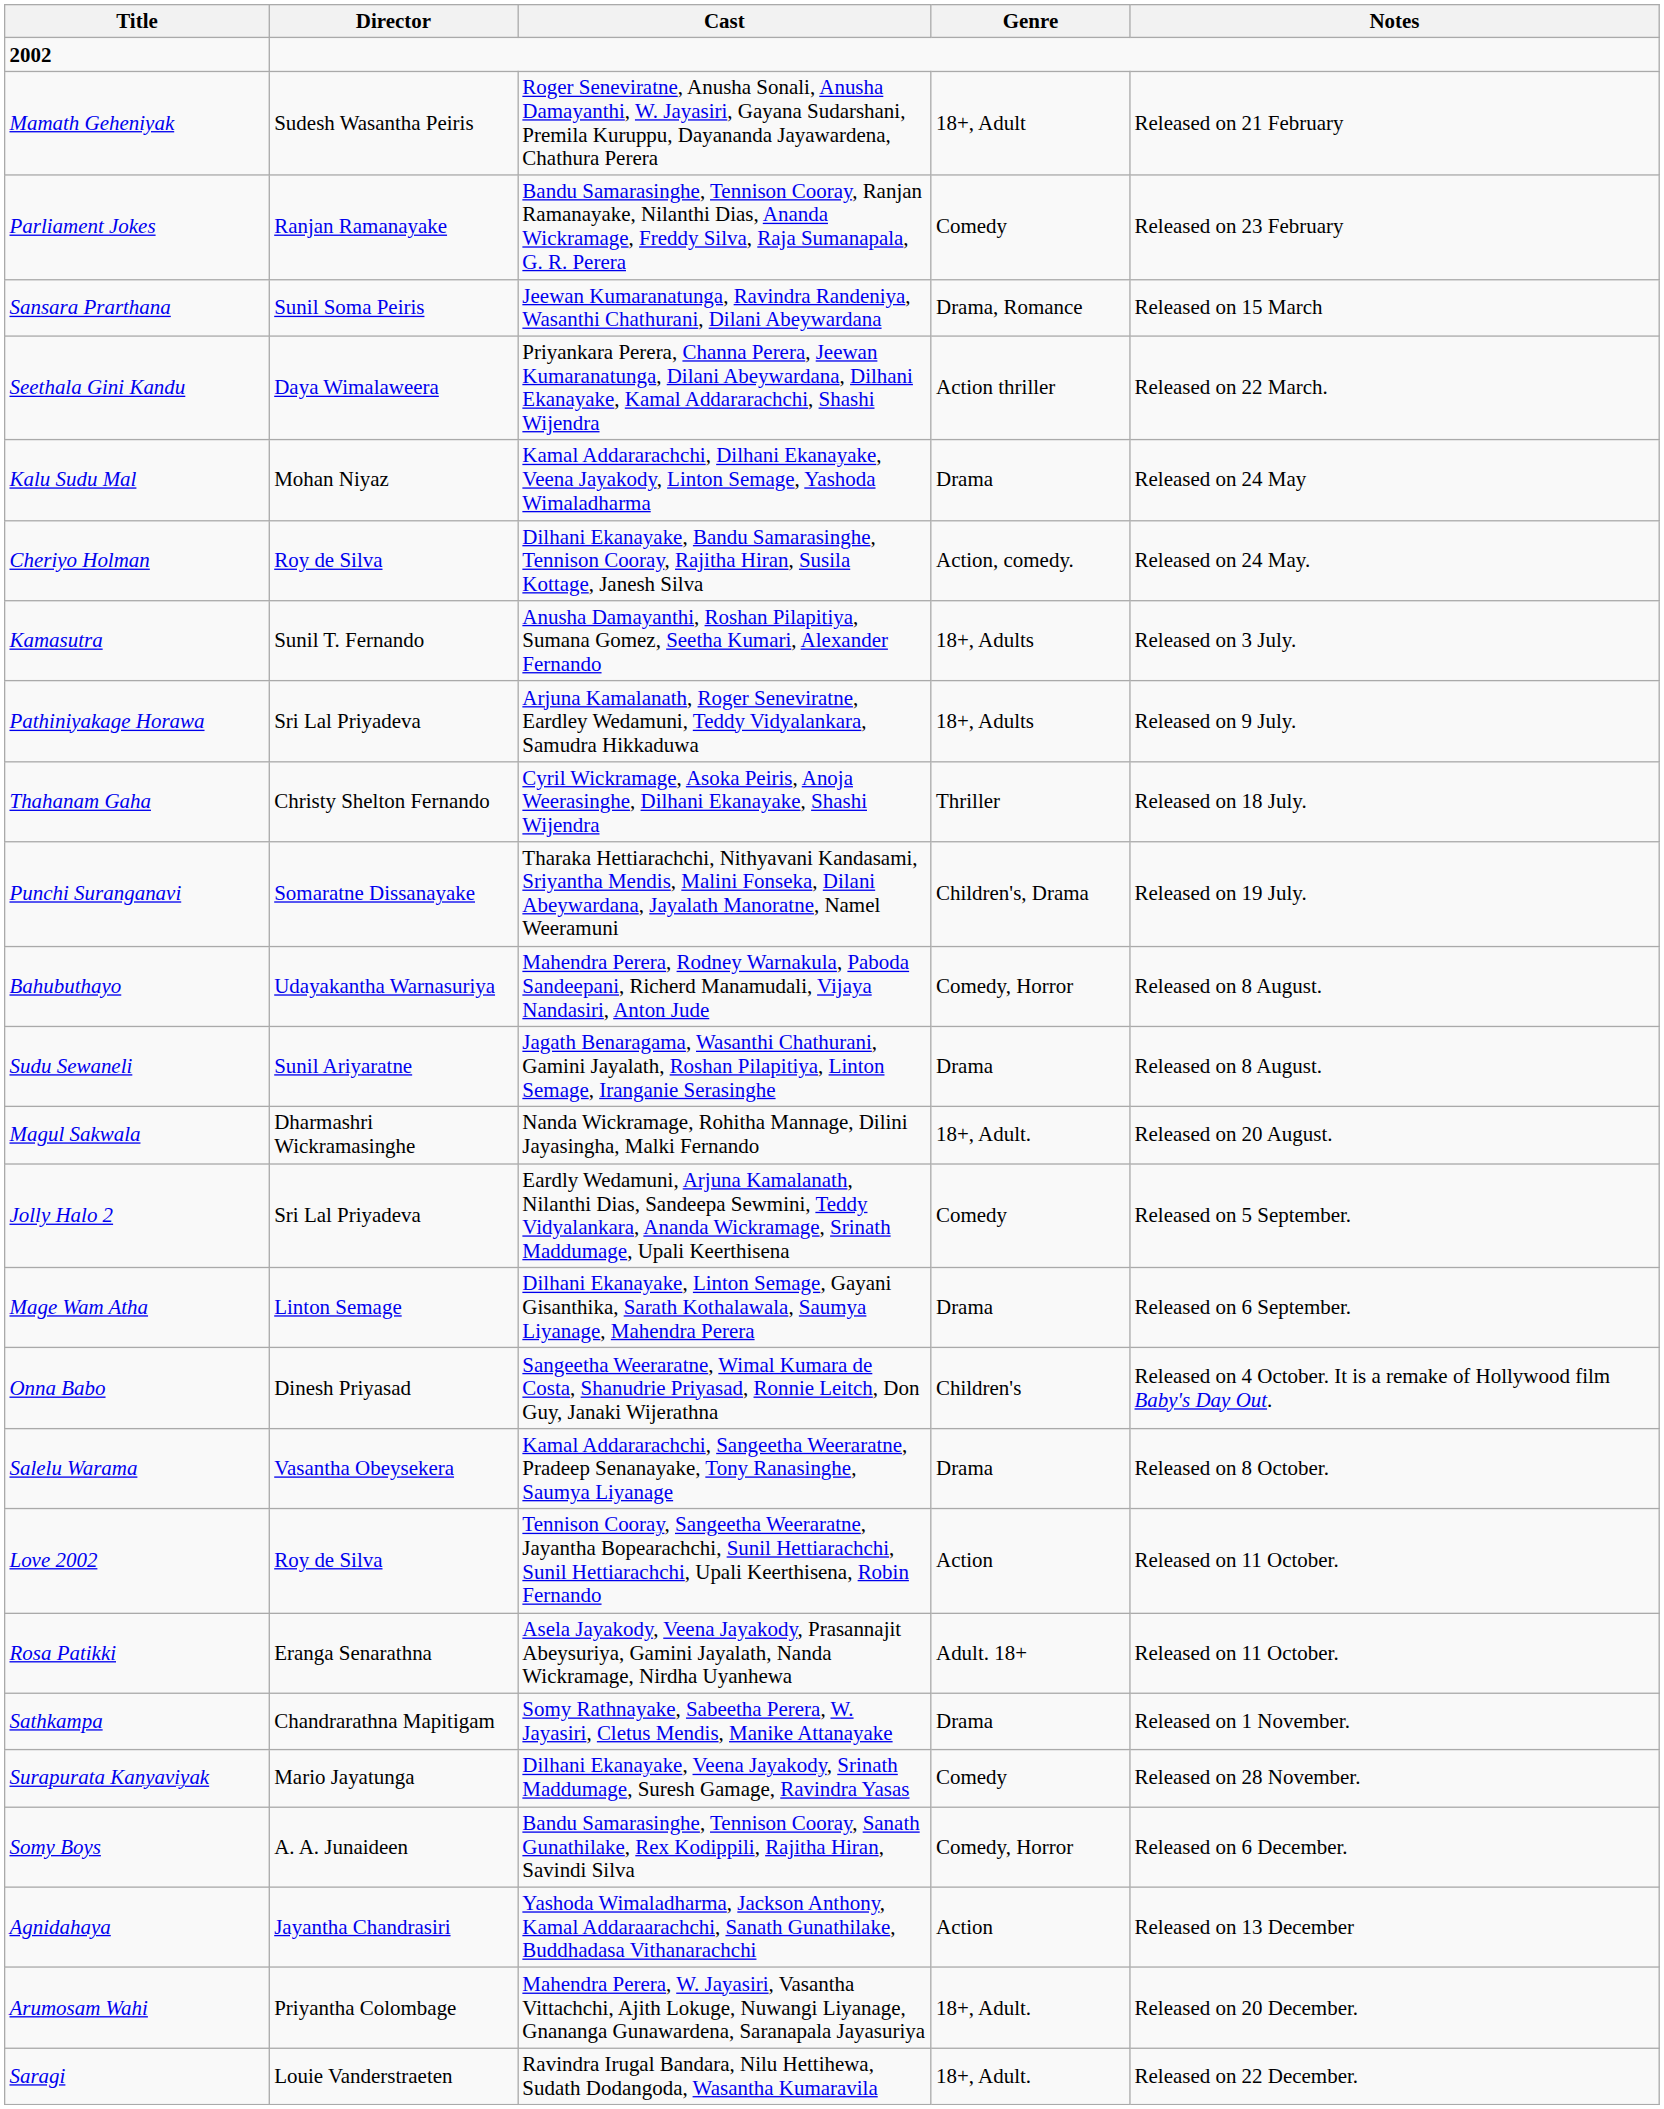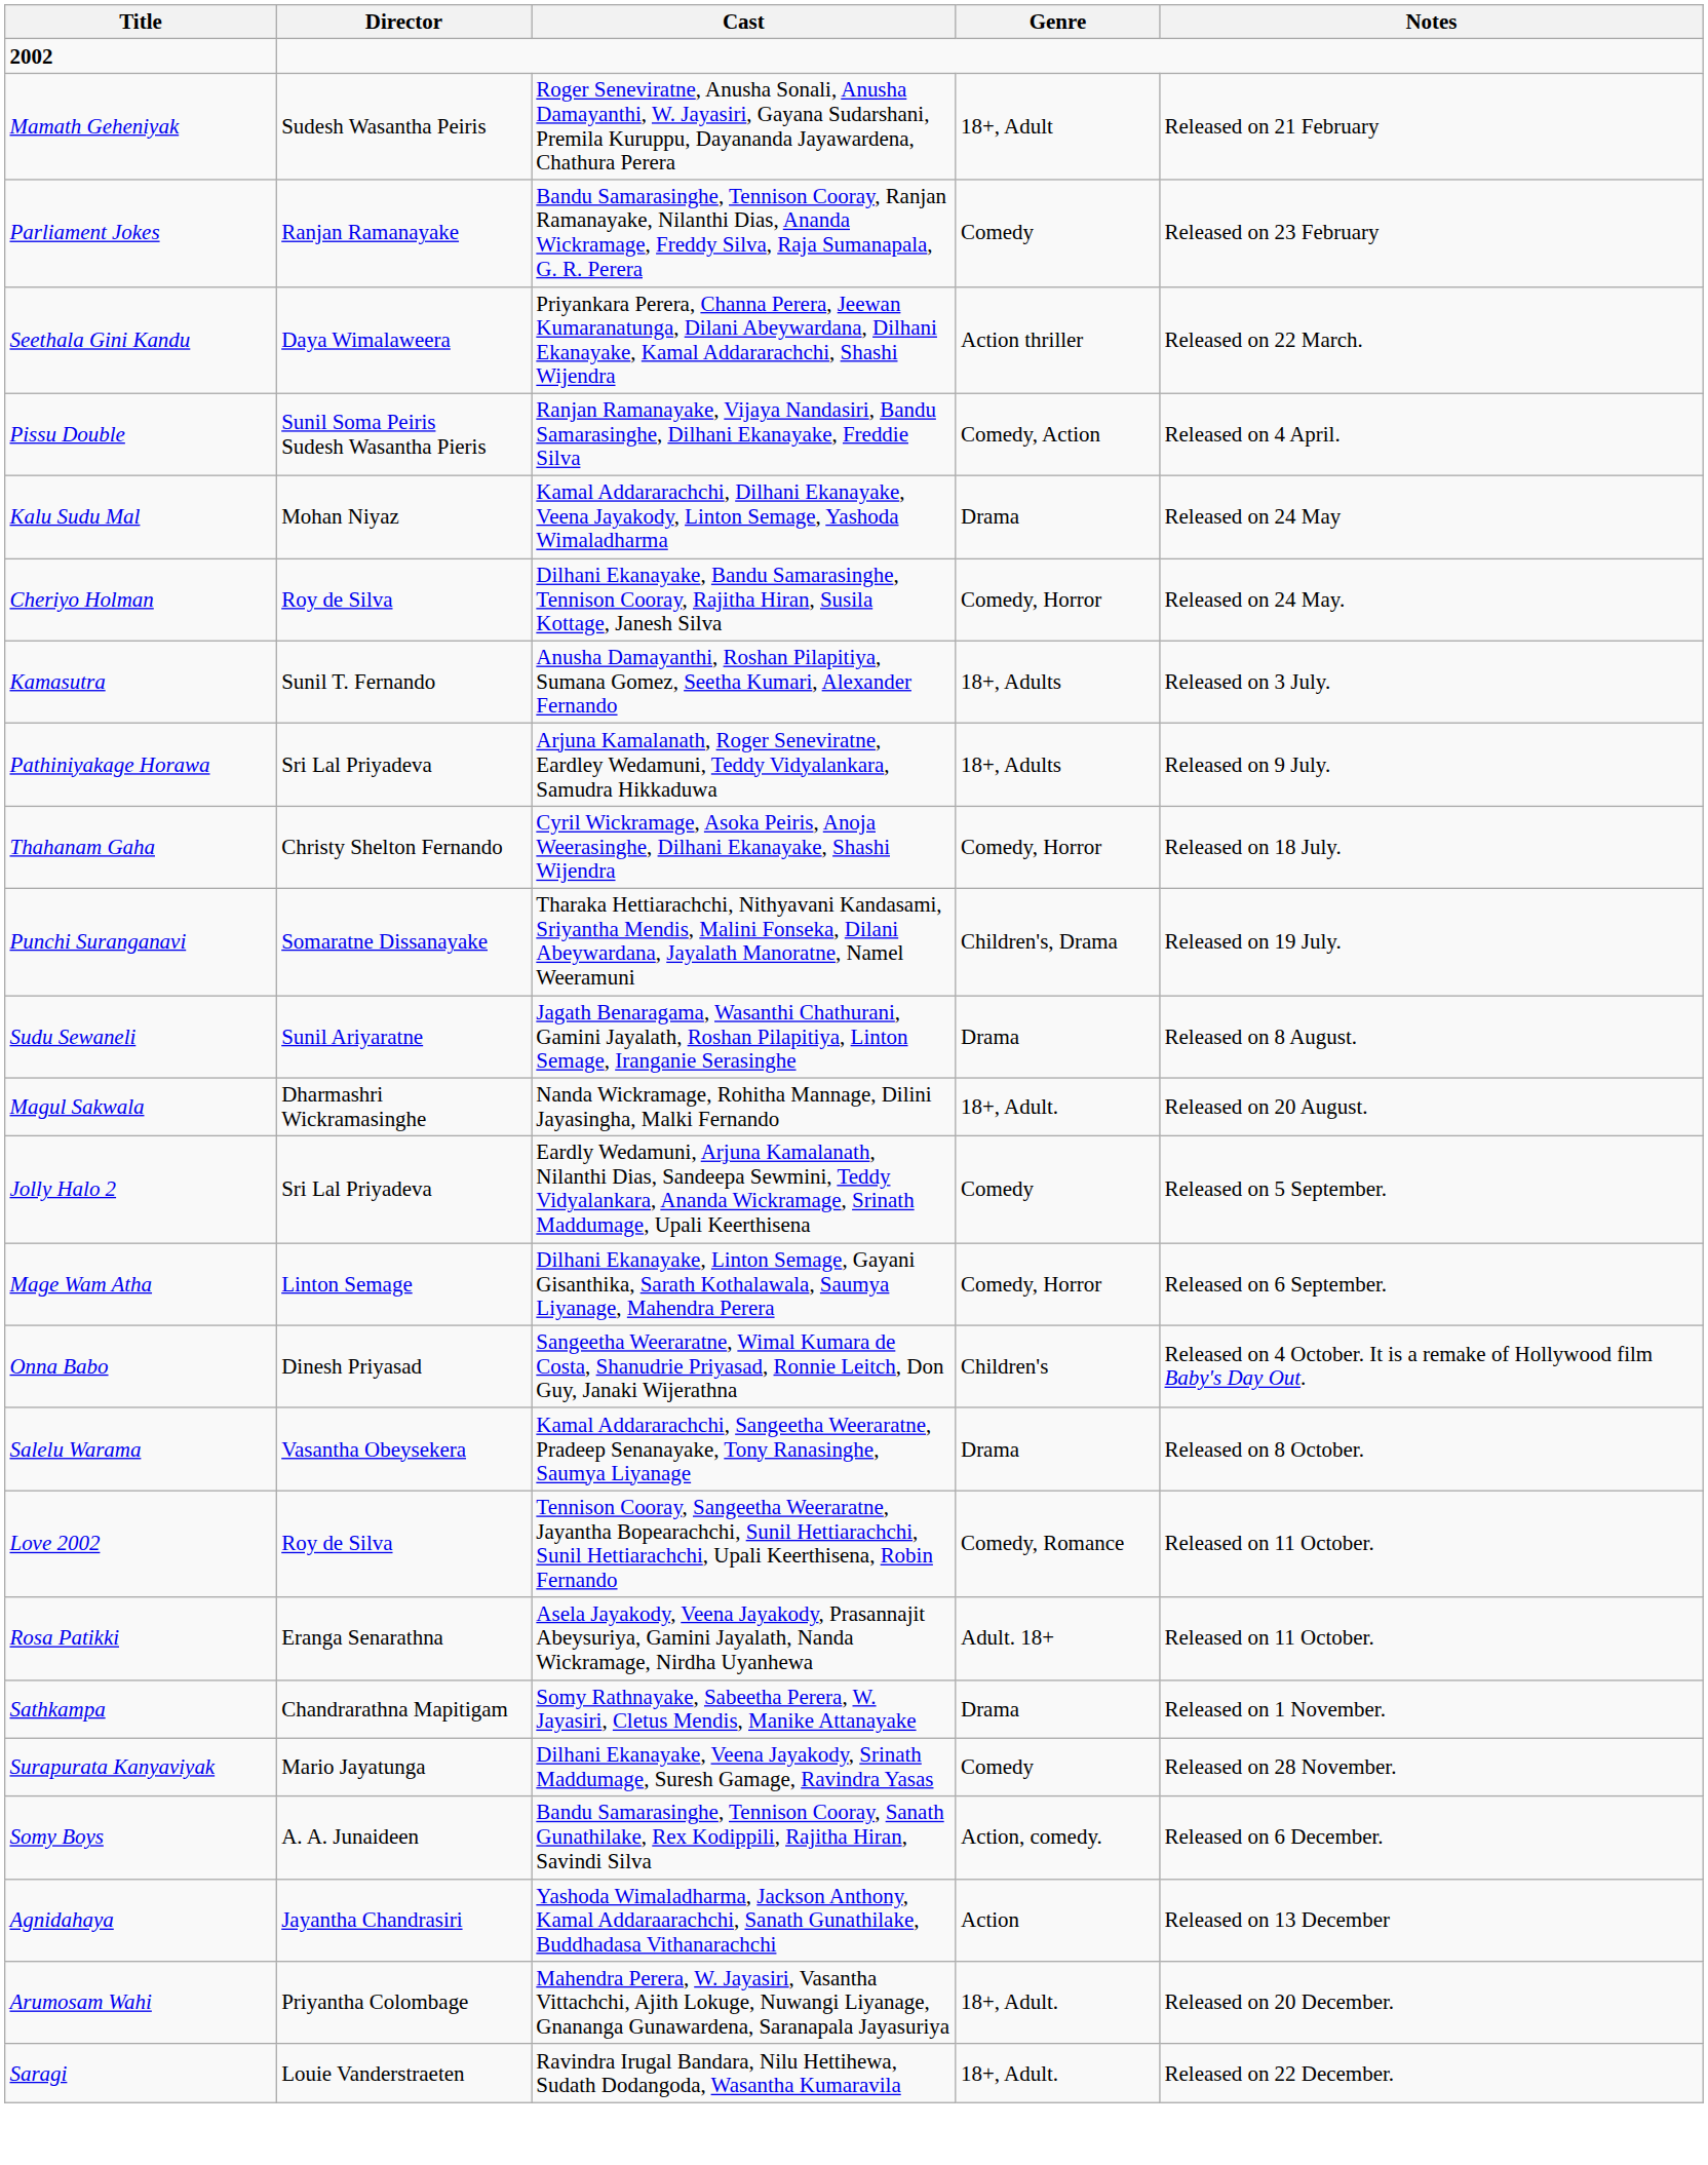- row: Sansara Prarthana | Sunil Soma Peiris | Jeewan Kumaranatunga, Ravindra Randeniya, Wasanthi Chathurani, Dilani Abeywardana | Drama, Romance | Released on 15 March
+ row: Pissu Double | Sunil Soma Peiris Sudesh Wasantha Pieris | Ranjan Ramanayake, Vijaya Nandasiri, Bandu Samarasinghe, Dilhani Ekanayake, Freddie Silva | Comedy, Action | Released on 4 April.
Cheriyo Holman | Genre: Action, comedy. -> Comedy, Horror
Thahanam Gaha | Genre: Thriller -> Comedy, Horror
- row: Bahubuthayo | Udayakantha Warnasuriya | Mahendra Perera, Rodney Warnakula, Paboda Sandeepani, Richerd Manamudali, Vijaya Nandasiri, Anton Jude | Comedy, Horror | Released on 8 August.
Mage Wam Atha | Genre: Drama -> Comedy, Horror
Love 2002 | Genre: Action -> Comedy, Romance
Somy Boys | Genre: Comedy, Horror -> Action, comedy.
